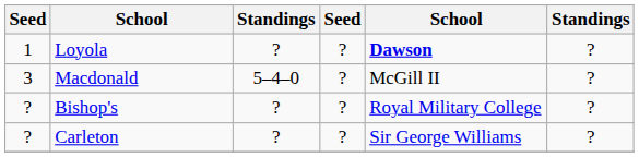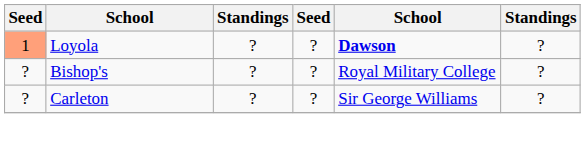Loyola | column 1: no background -> lightsalmon background
- row: 3 | Macdonald | 5–4–0 | ? | McGill II | ?
